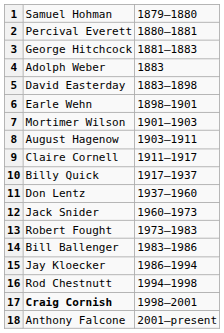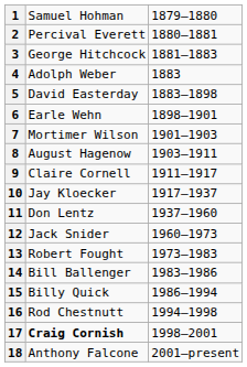10 | column 2: Billy Quick -> Jay Kloecker
15 | column 2: Jay Kloecker -> Billy Quick
